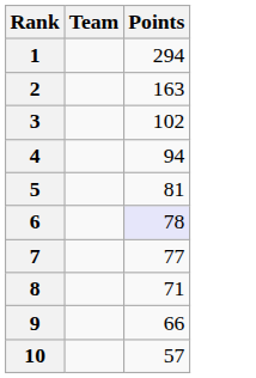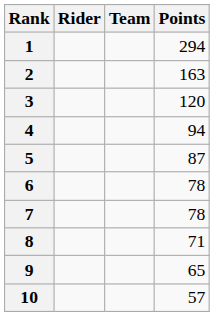+ column: Rider
3 | Points: 102 -> 120
5 | Points: 81 -> 87
6 | Points: lavender background -> no background
7 | Points: 77 -> 78
9 | Points: 66 -> 65
